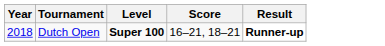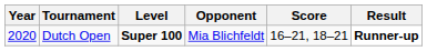+ column: Opponent | Mia Blichfeldt
Dutch Open | Year: 2018 -> 2020
